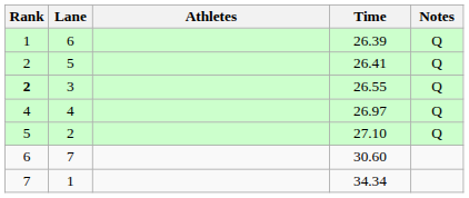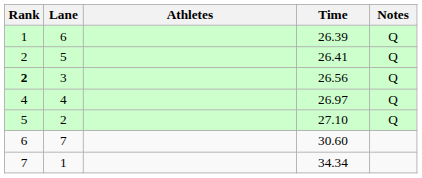3 | Time: 26.55 -> 26.56
